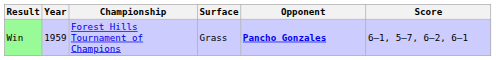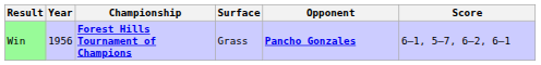Win | Year: 1959 -> 1956
Win | Championship: normal -> bold
